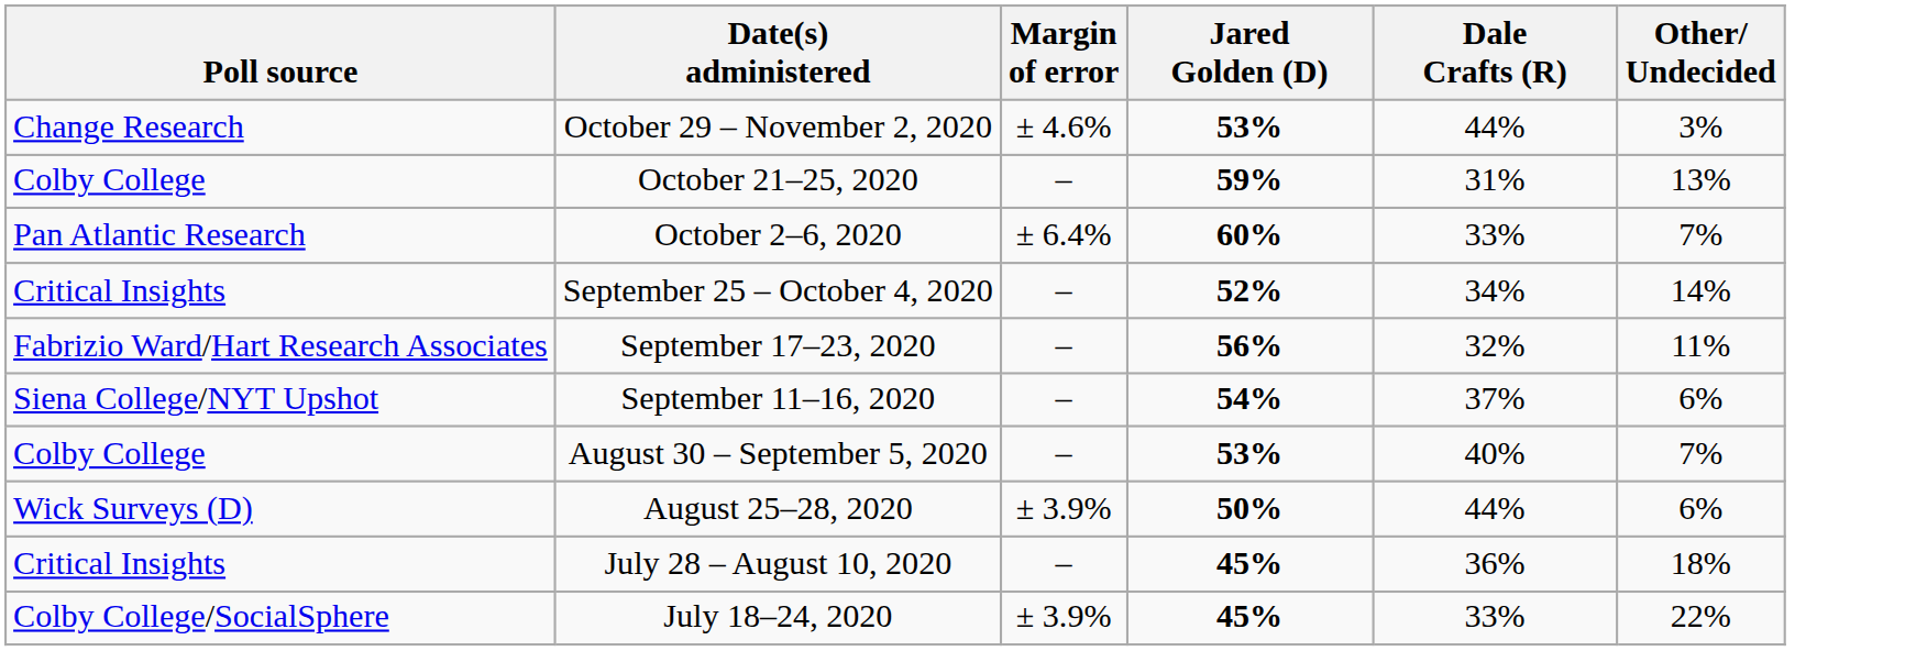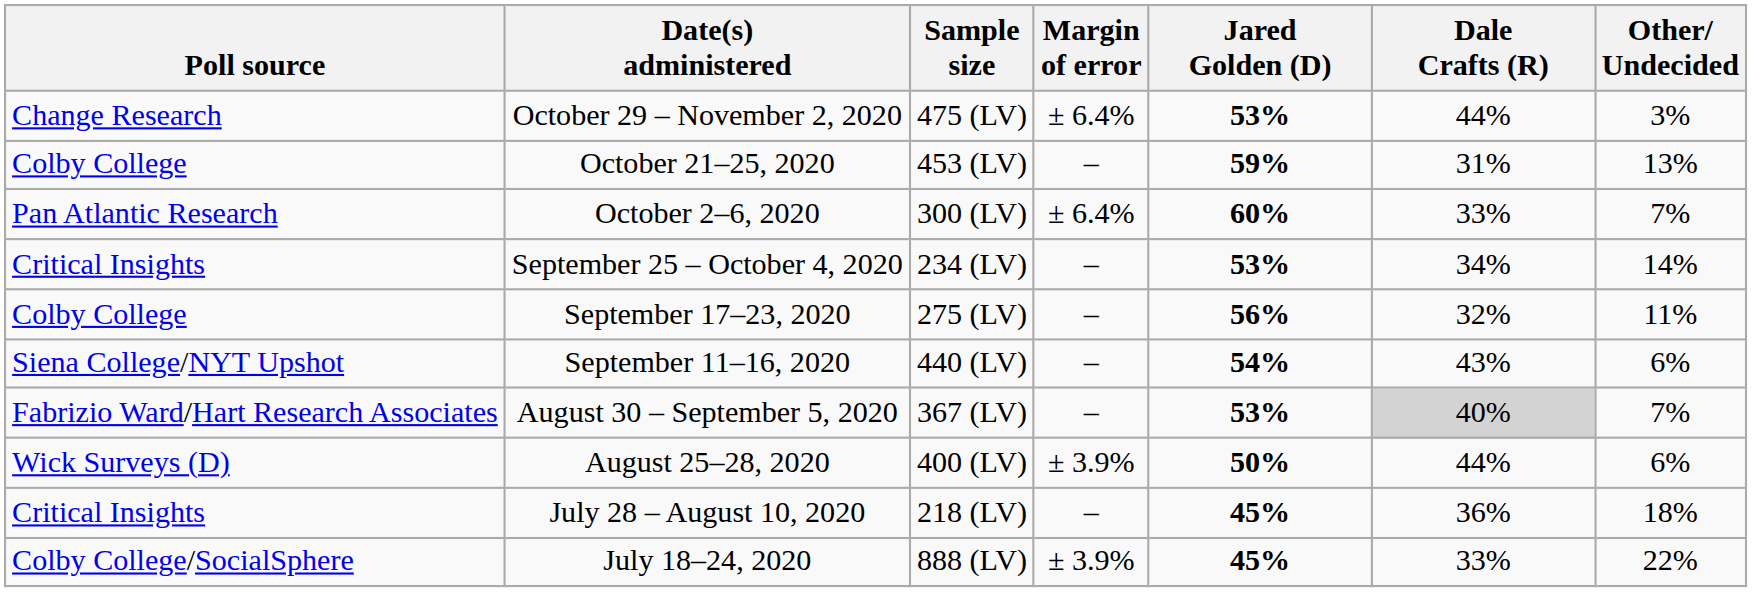+ column: Sample size | 475 (LV) | 453 (LV) | 300 (LV) | 234 (LV) | 275 (LV) | 440 (LV) | 367 (LV) | 400 (LV) | 218 (LV) | 888 (LV)
October 29 – November 2, 2020 | Margin of error: ± 4.6% -> ± 6.4%
September 25 – October 4, 2020 | Jared Golden (D): 52% -> 53%
September 17–23, 2020 | Poll source: Fabrizio Ward/Hart Research Associates -> Colby College
September 11–16, 2020 | Dale Crafts (R): 37% -> 43%
August 30 – September 5, 2020 | Poll source: Colby College -> Fabrizio Ward/Hart Research Associates
August 30 – September 5, 2020 | Dale Crafts (R): no background -> lightgrey background
